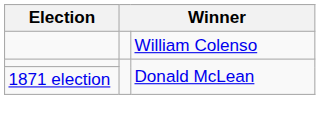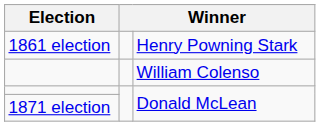+ row: 1861 election | Henry Powning Stark
